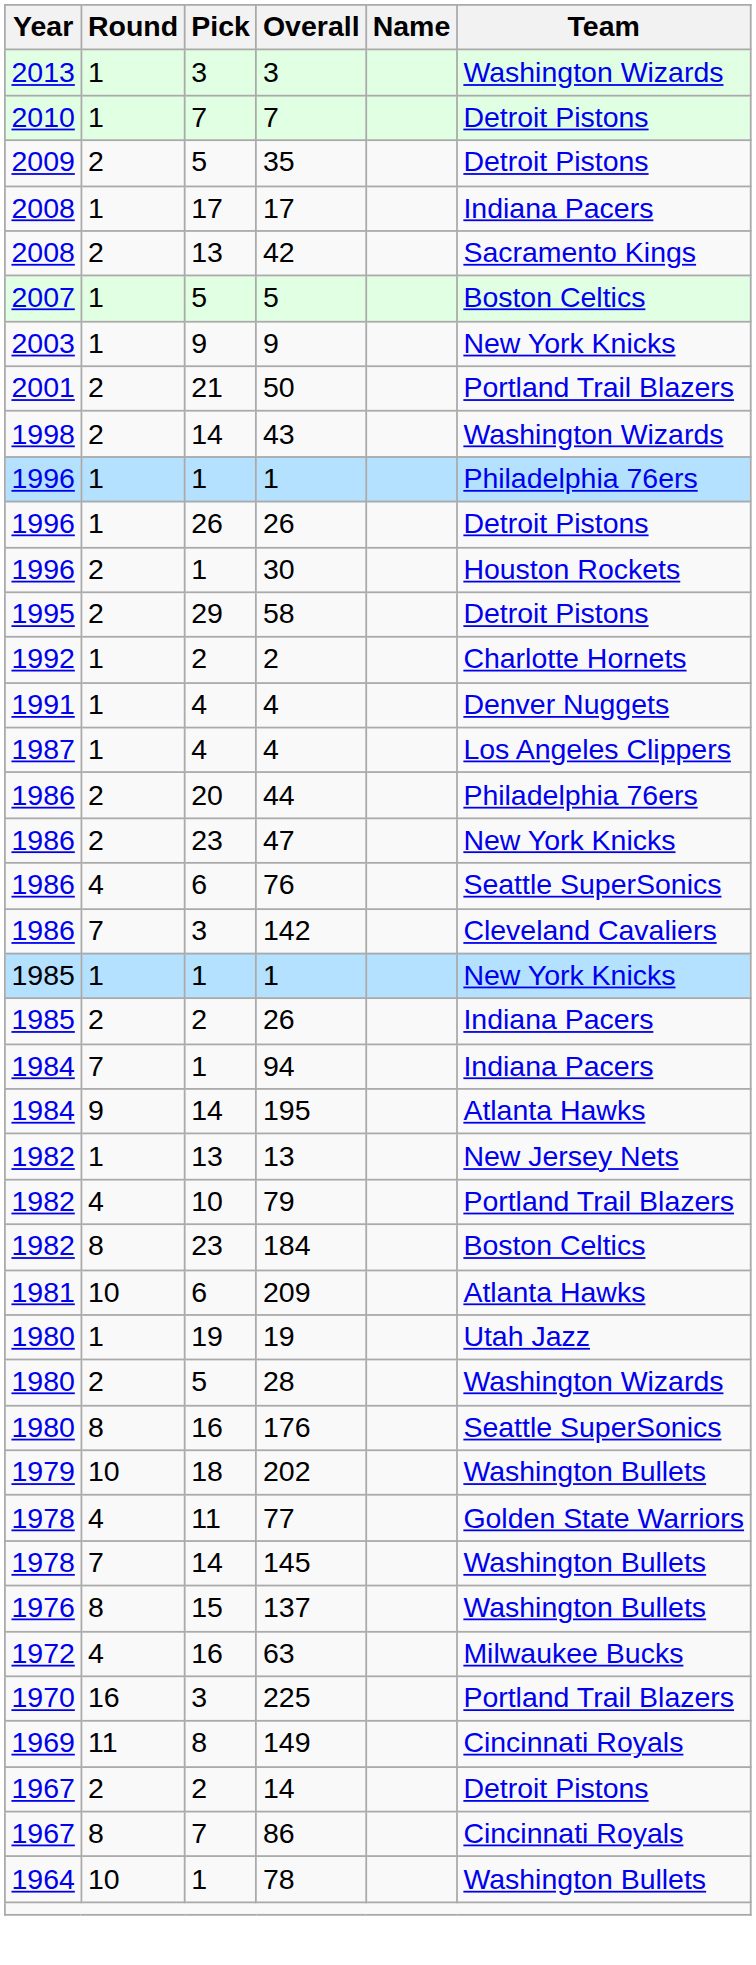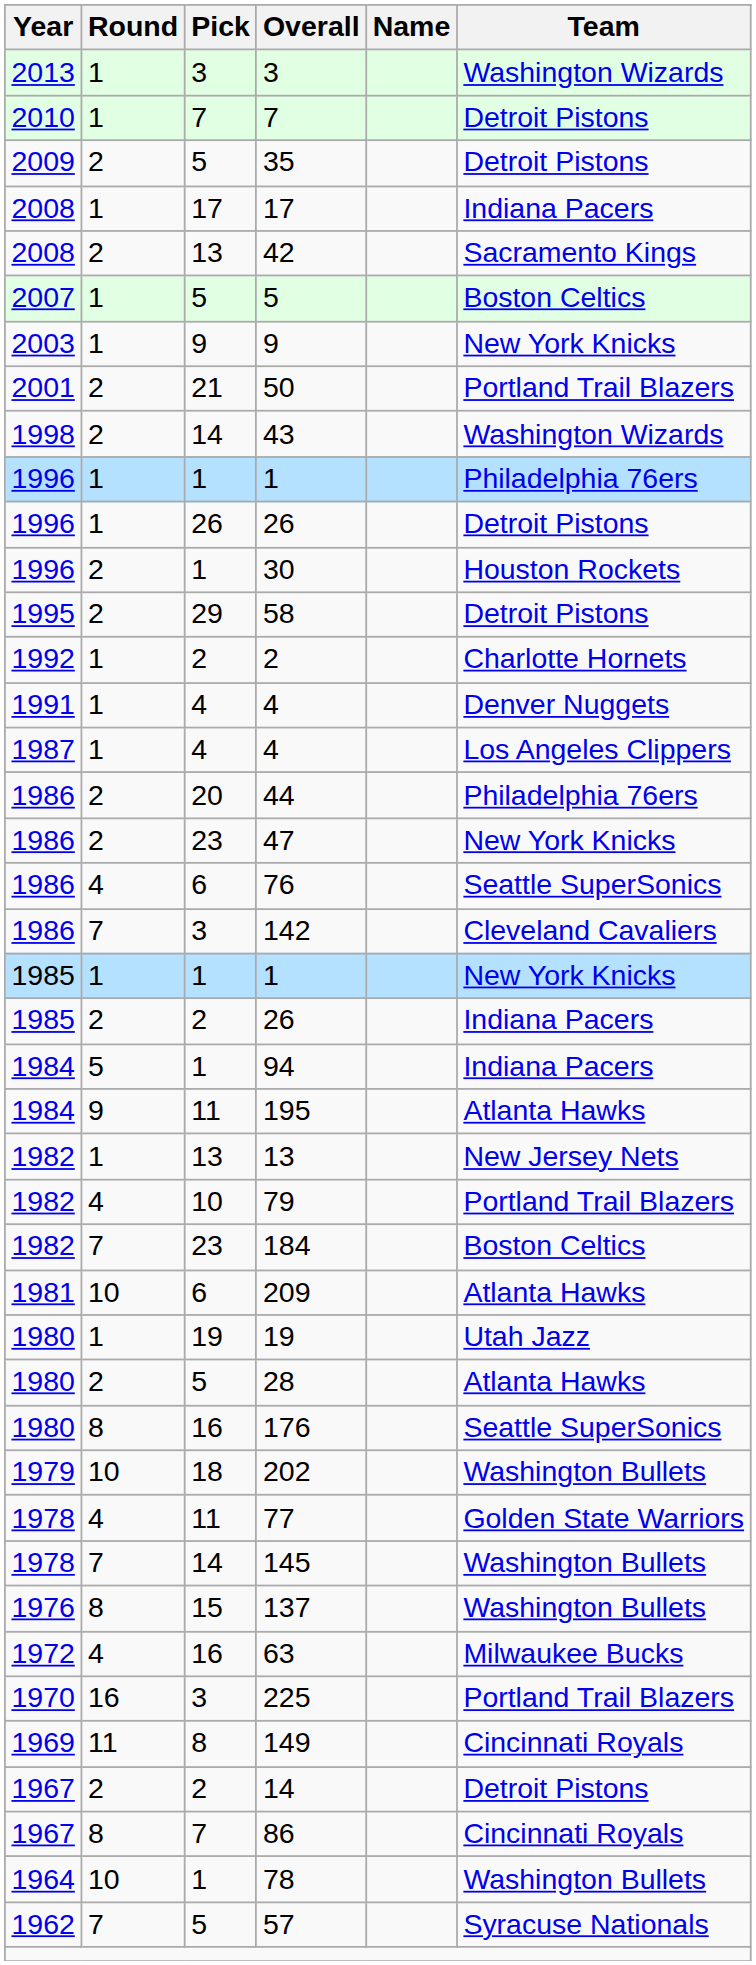94 | Round: 7 -> 5
195 | Pick: 14 -> 11
184 | Round: 8 -> 7
28 | Team: Washington Wizards -> Atlanta Hawks
+ row: 1962 | 7 | 5 | 57 | Syracuse Nationals
